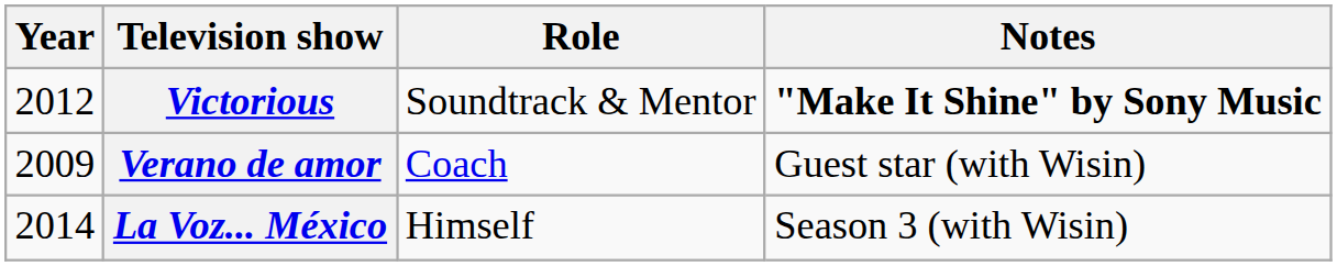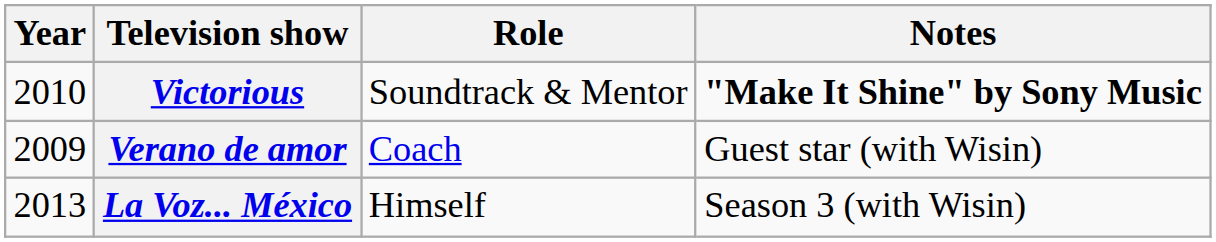Victorious | Year: 2012 -> 2010
La Voz... México | Year: 2014 -> 2013
